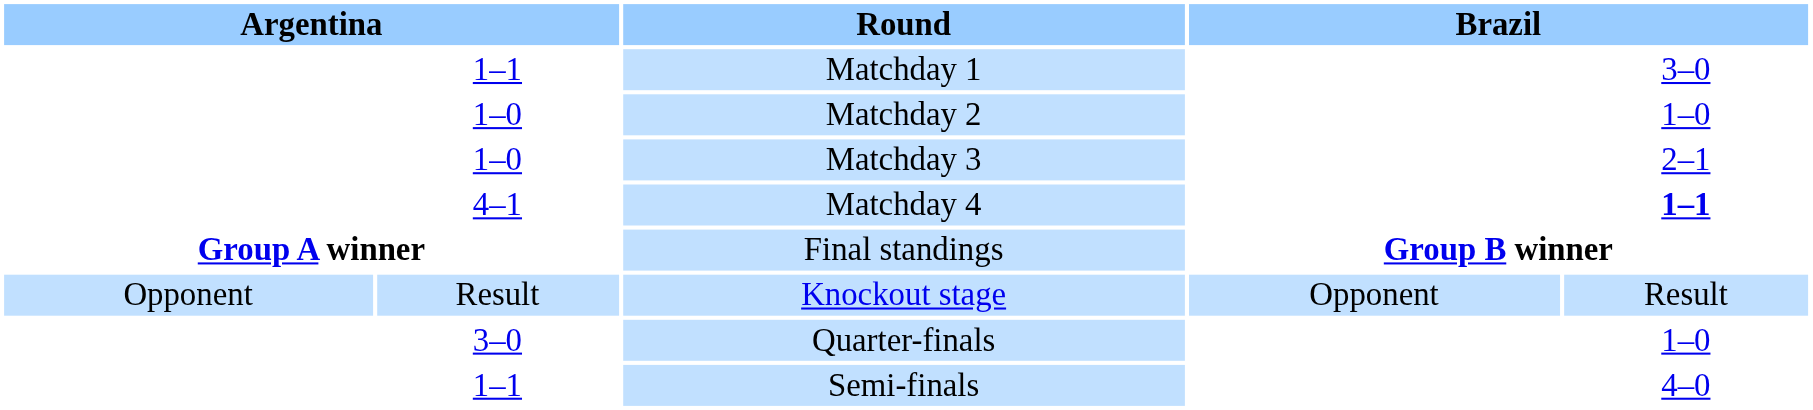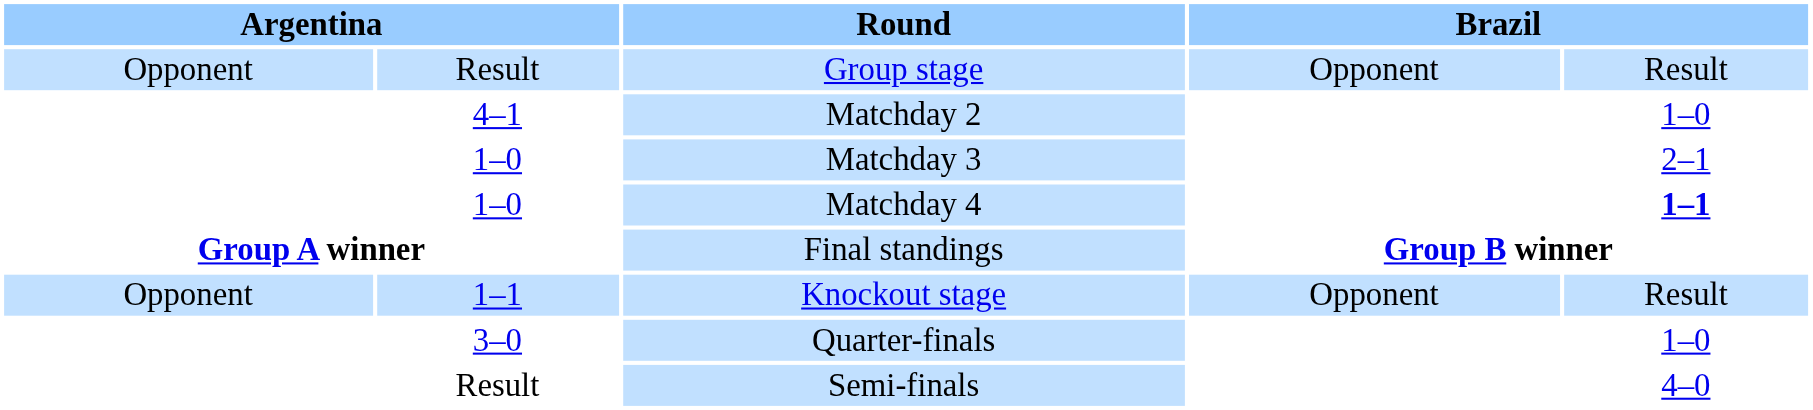+ row: Opponent | Result | Group stage | Opponent | Result
- row: 1–1 | Matchday 1 | 3–0
Matchday 2 | column 2: 1–0 -> 4–1
Matchday 4 | column 2: 4–1 -> 1–0
Knockout stage | column 2: Result -> 1–1
Semi-finals | column 2: 1–1 -> Result
